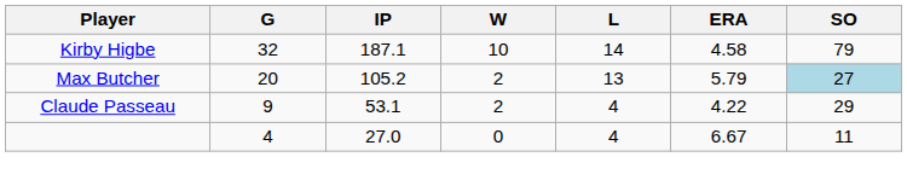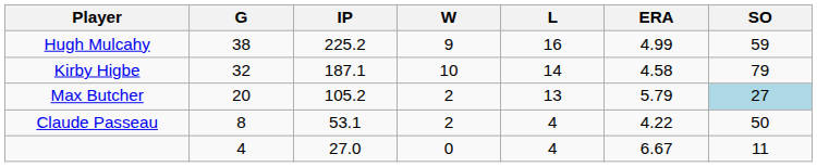+ row: Hugh Mulcahy | 38 | 225.2 | 9 | 16 | 4.99 | 59
Claude Passeau | G: 9 -> 8
Claude Passeau | SO: 29 -> 50
